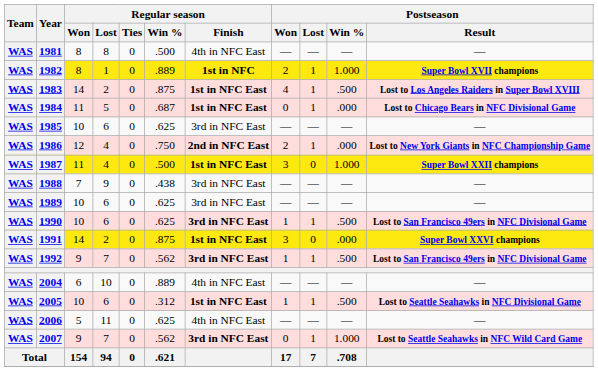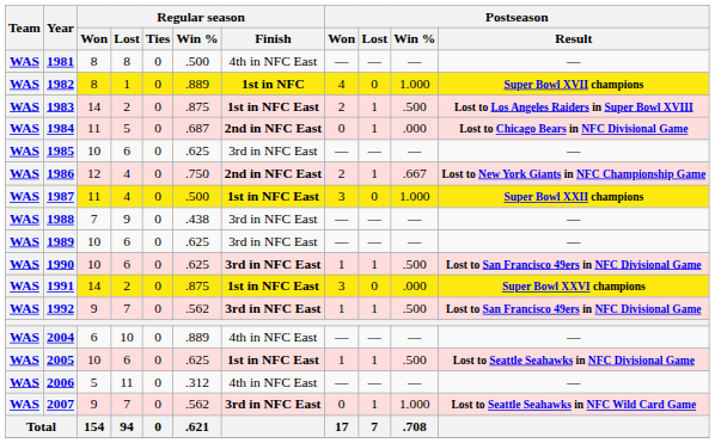1982 | Postseason / Won: 2 -> 4
1982 | Postseason / Lost: 1 -> 0
1983 | Postseason / Won: 4 -> 2
1984 | Regular season / Finish: 1st in NFC East -> 2nd in NFC East
1986 | Postseason / Win %: .000 -> .667
2005 | Regular season / Win %: .312 -> .625
2006 | Regular season / Win %: .625 -> .312
